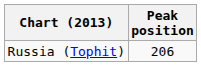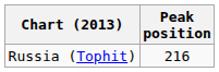Russia (Tophit) | Peak position: 206 -> 216
